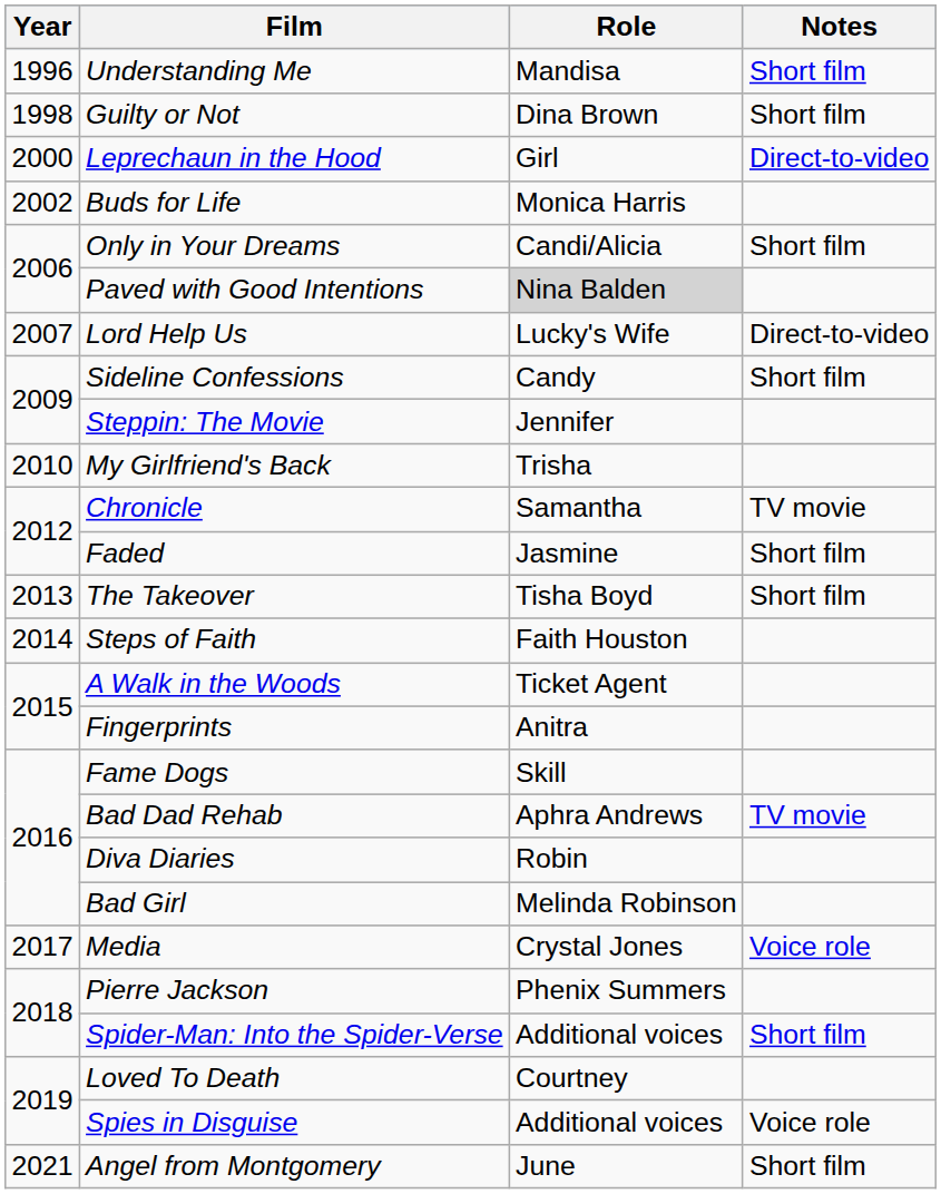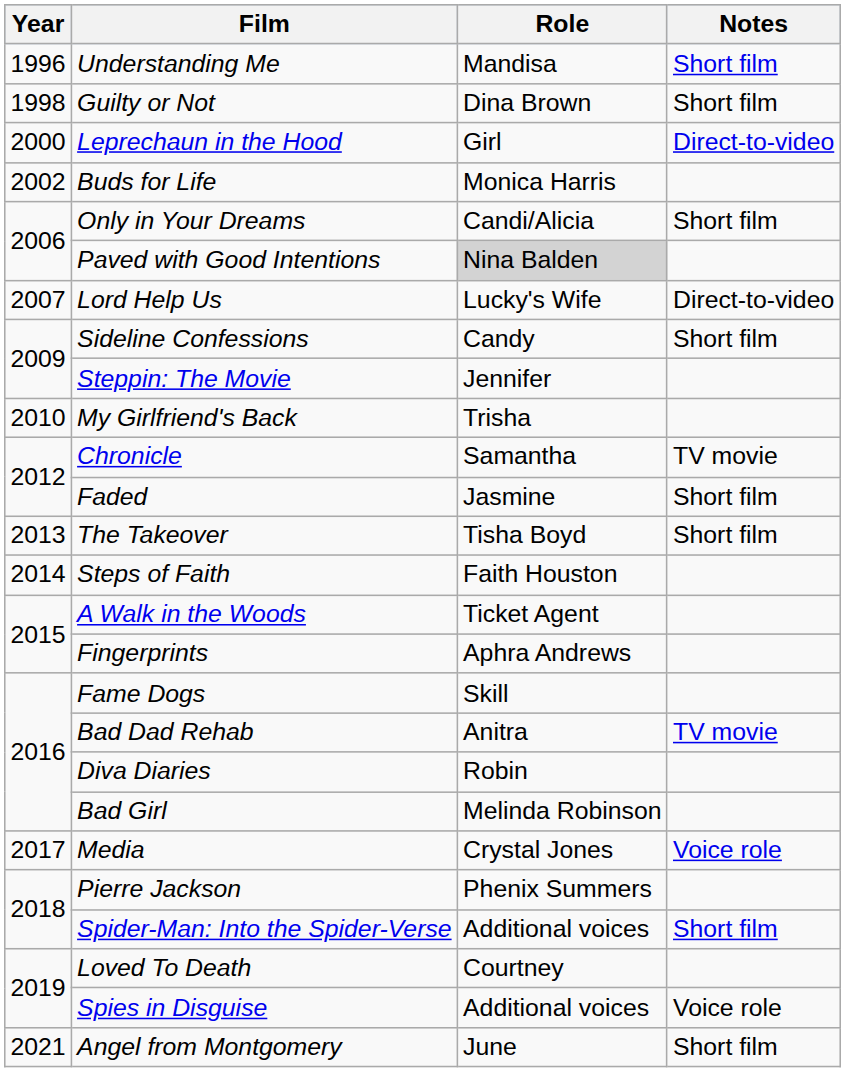Fingerprints | Role: Anitra -> Aphra Andrews
Bad Dad Rehab | Role: Aphra Andrews -> Anitra
